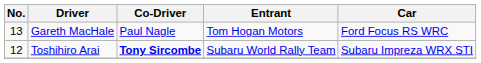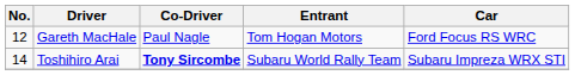Gareth MacHale | No.: 13 -> 12
Toshihiro Arai | No.: 12 -> 14
